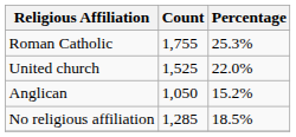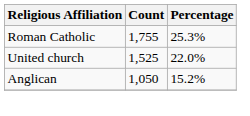- row: No religious affiliation | 1,285 | 18.5%
